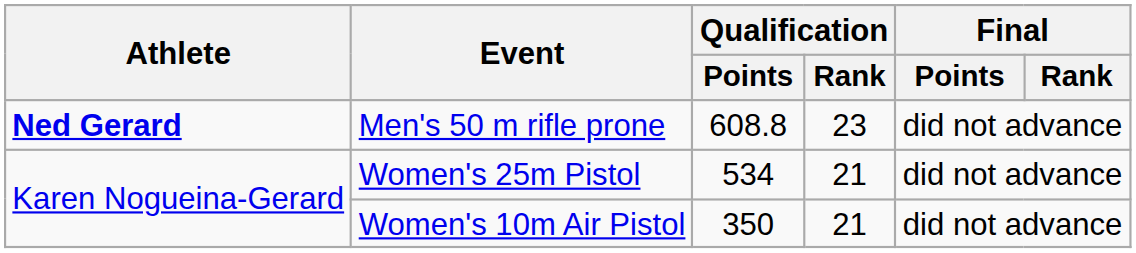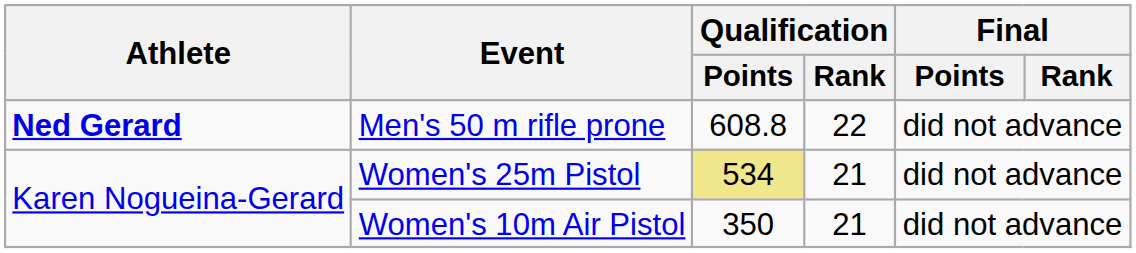Men's 50 m rifle prone | Qualification / Rank: 23 -> 22
Women's 25m Pistol | Qualification / Points: no background -> khaki background
